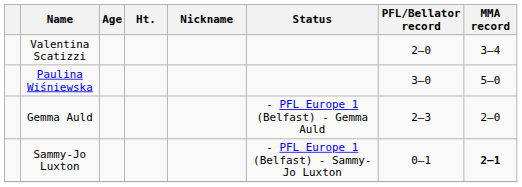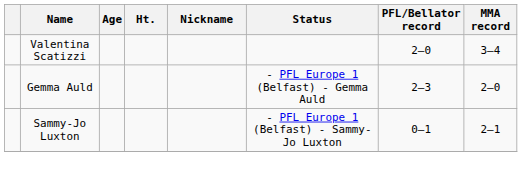- row: Paulina Wiśniewska | 3–0 | 5–0
Sammy-Jo Luxton | MMA record: bold -> normal
